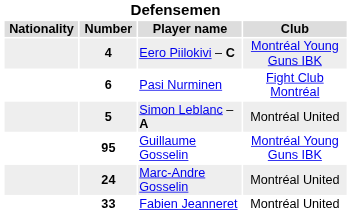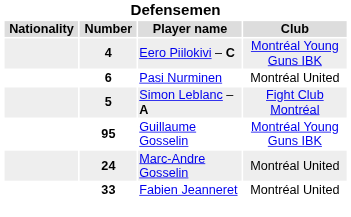Pasi Nurminen | Club: Fight Club Montréal -> Montréal United
Simon Leblanc – A | Club: Montréal United -> Fight Club Montréal
